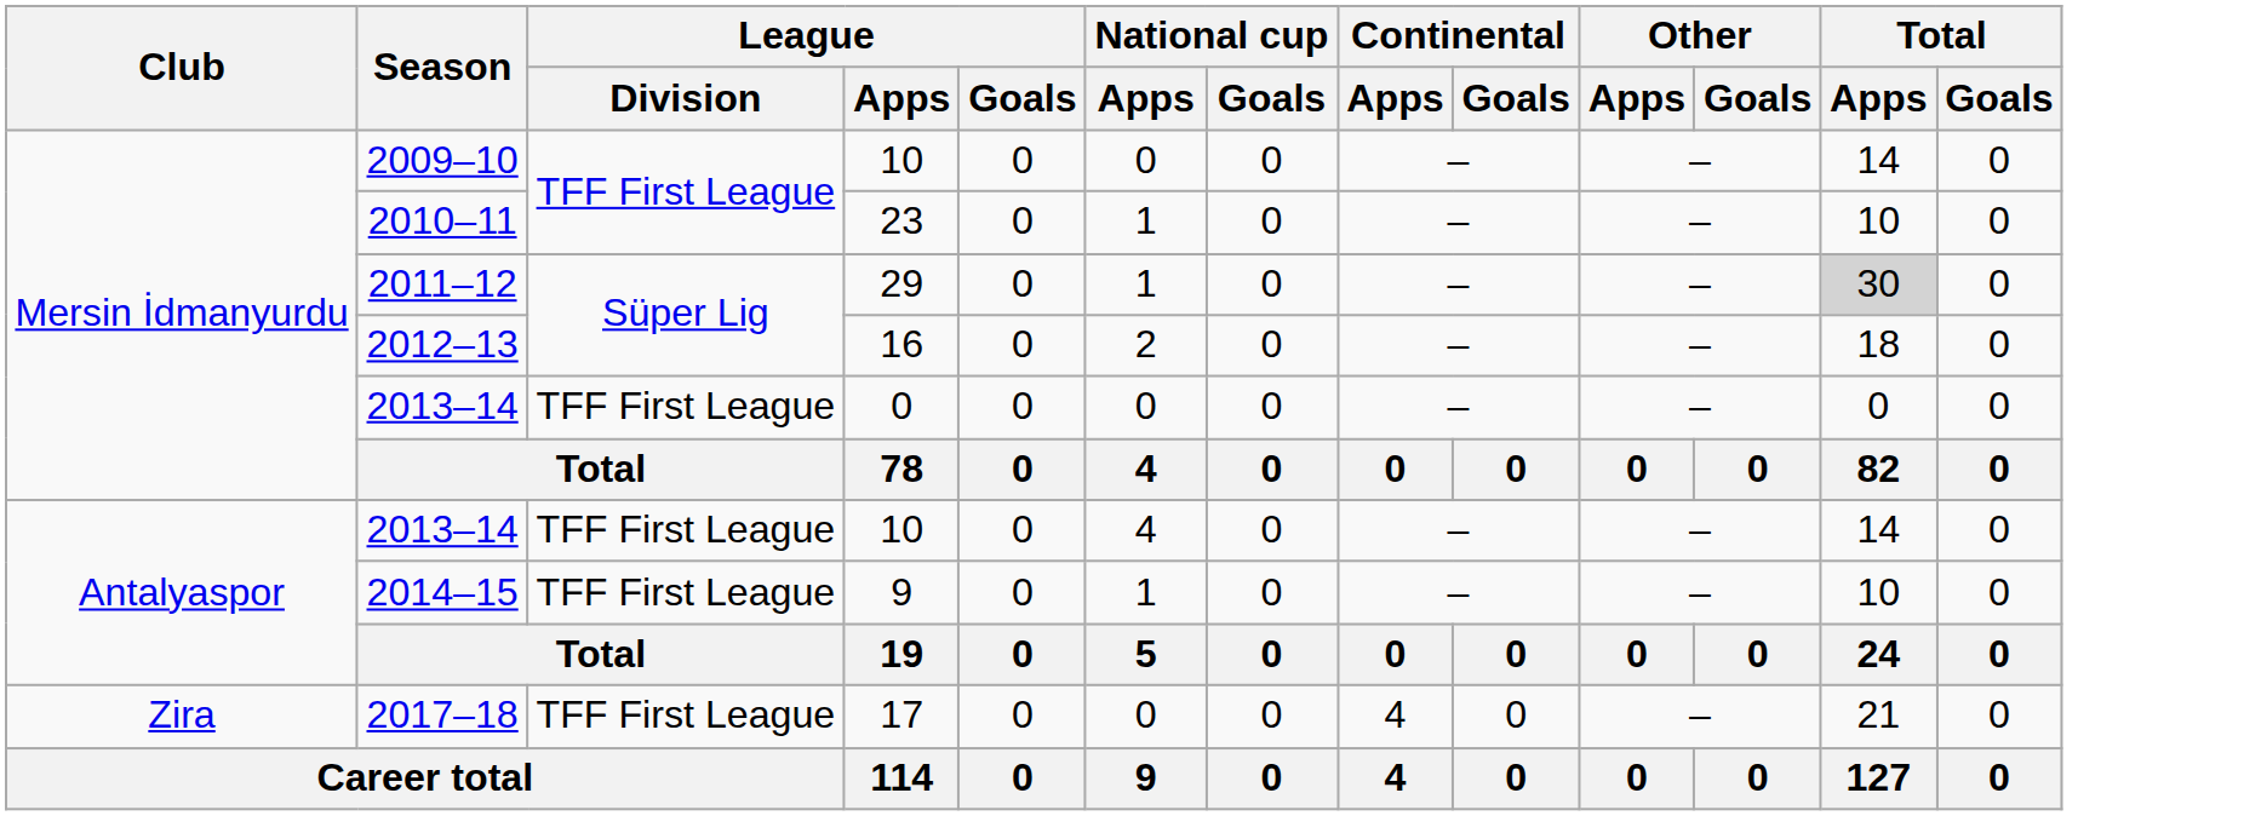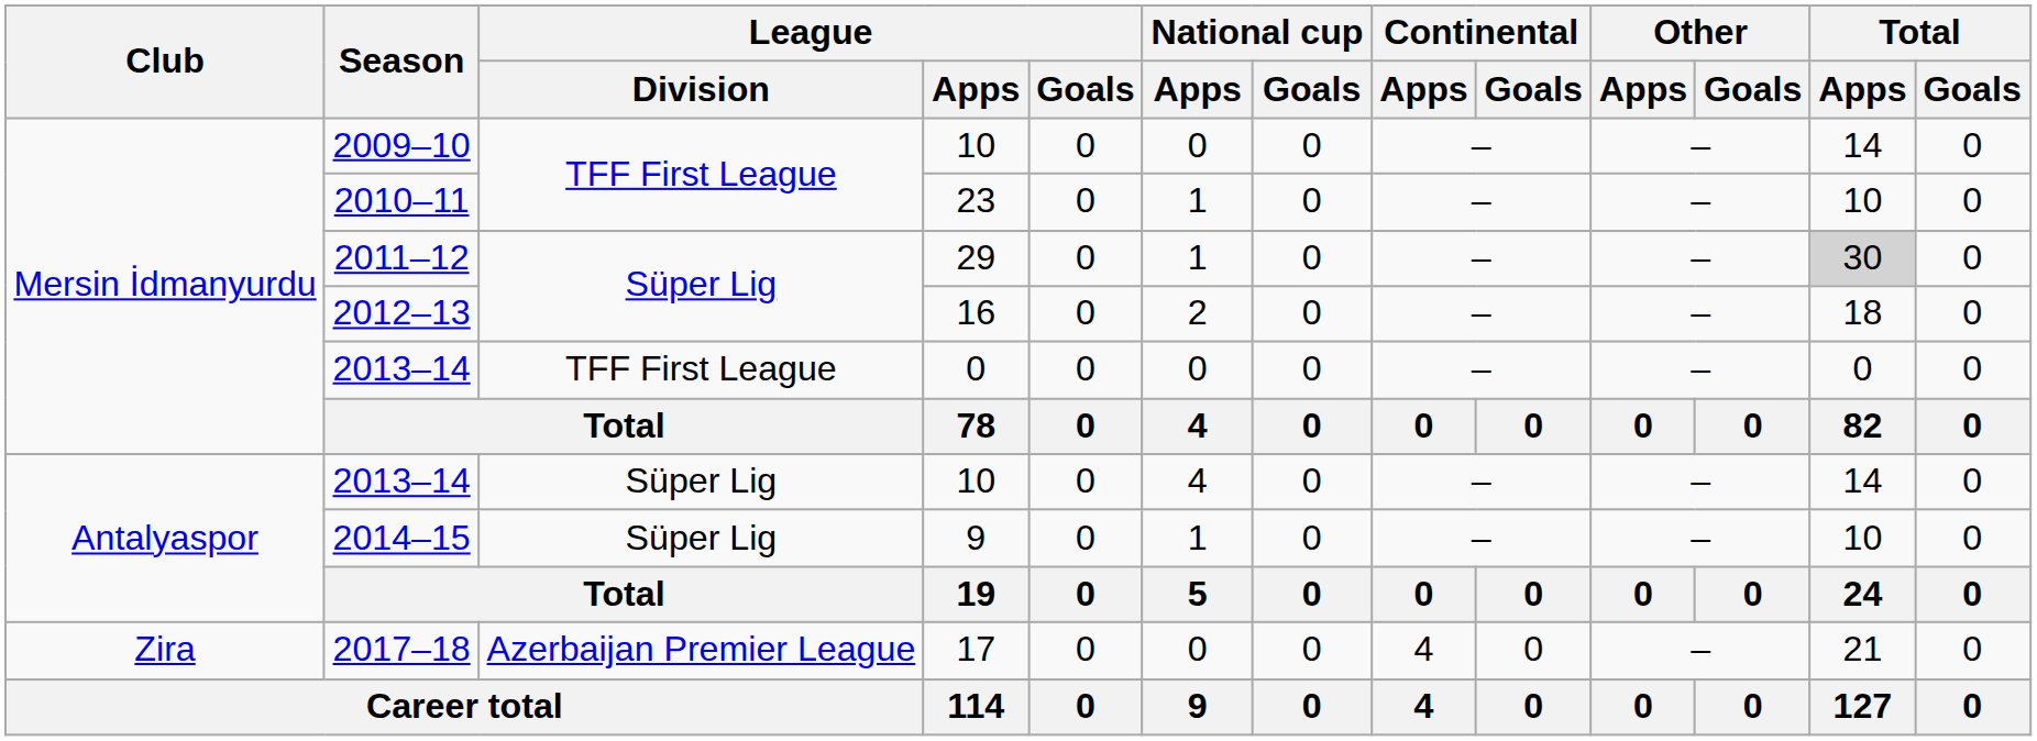2013–14 / 10 | League / Division: TFF First League -> Süper Lig
2014–15 | League / Division: TFF First League -> Süper Lig
2017–18 | League / Division: TFF First League -> Azerbaijan Premier League
